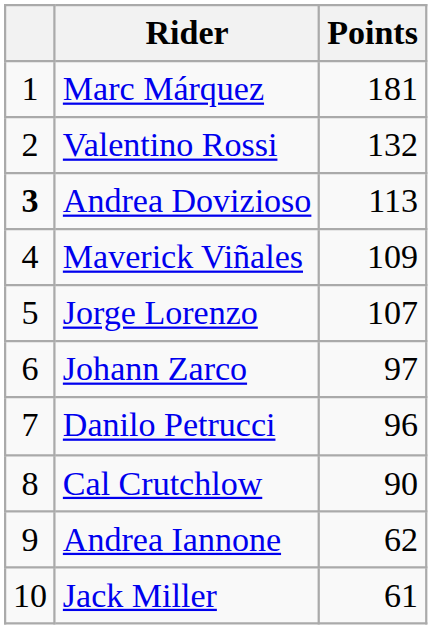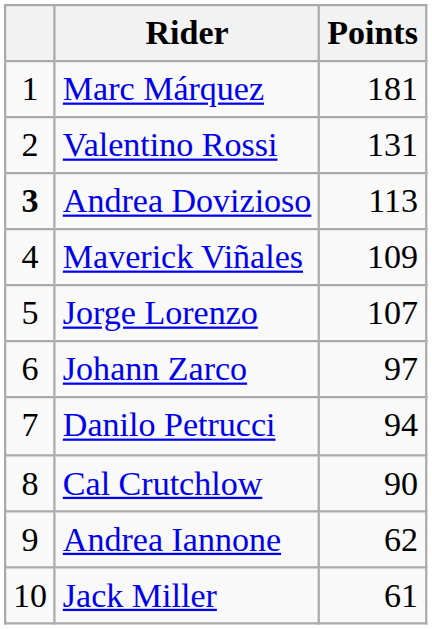Valentino Rossi | Points: 132 -> 131
Danilo Petrucci | Points: 96 -> 94
